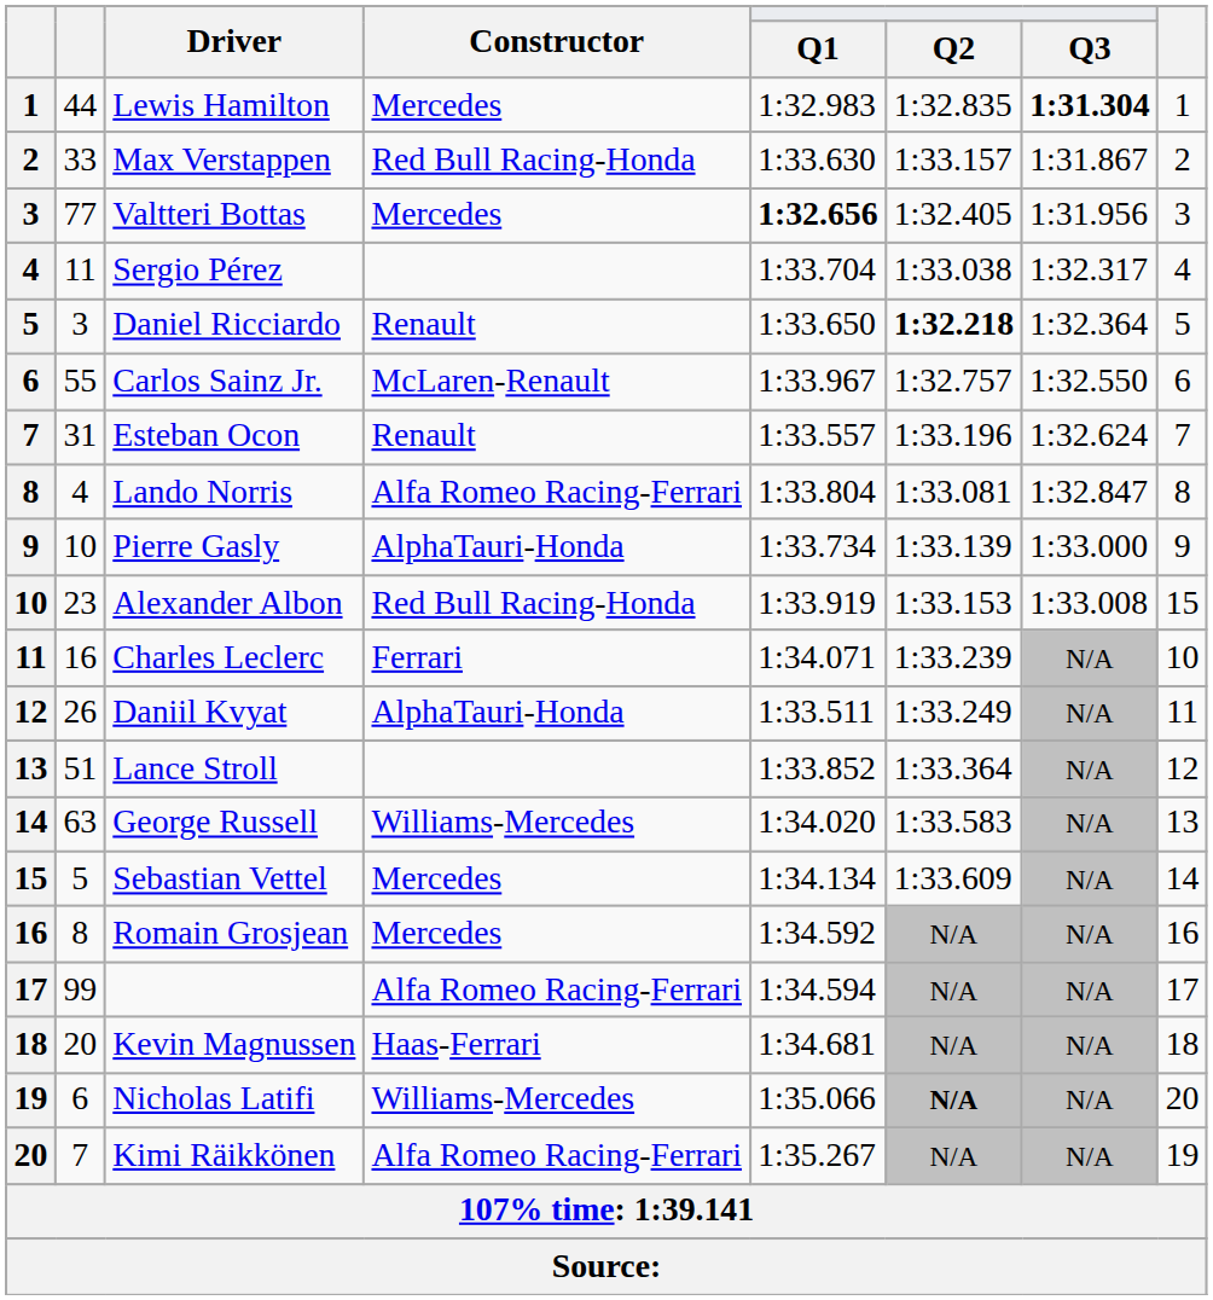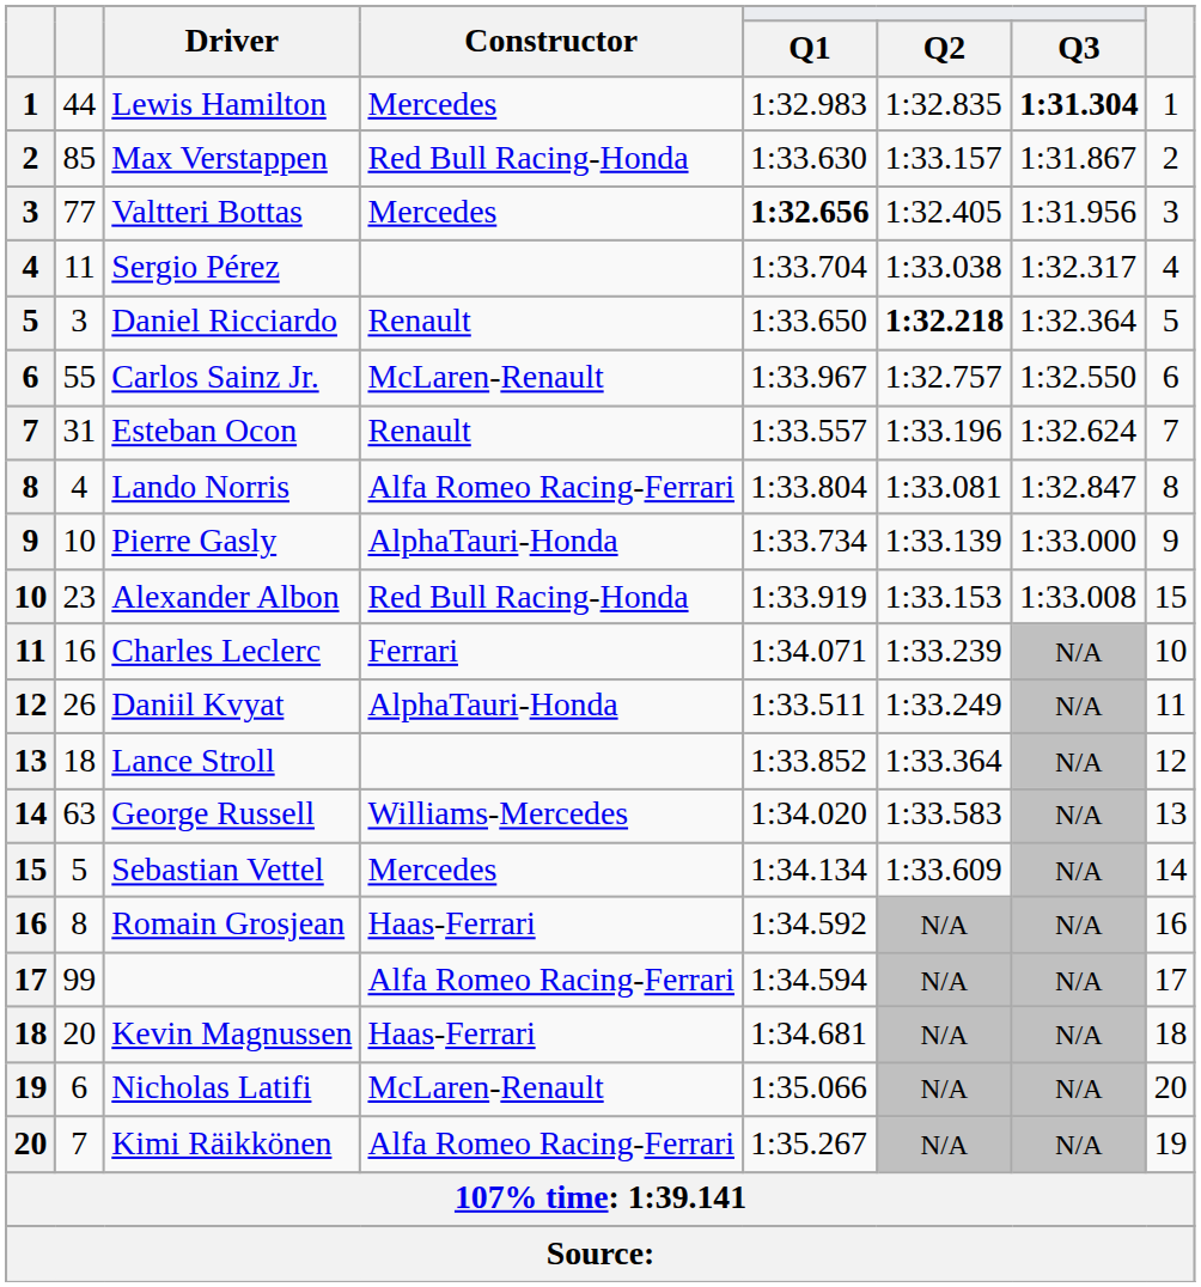Max Verstappen | column 2: 33 -> 85
Lance Stroll | column 2: 51 -> 18
Romain Grosjean | Constructor: Mercedes -> Haas-Ferrari
Nicholas Latifi | Constructor: Williams-Mercedes -> McLaren-Renault
Nicholas Latifi | Q2: bold -> normal
